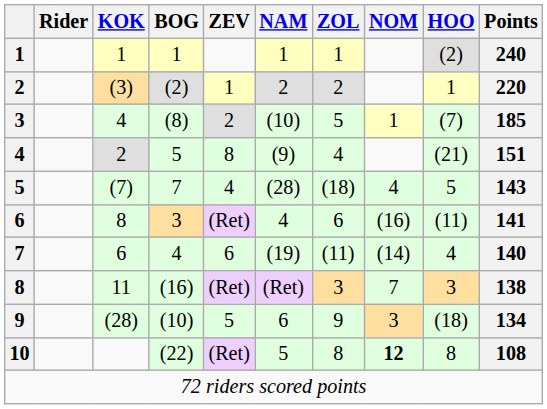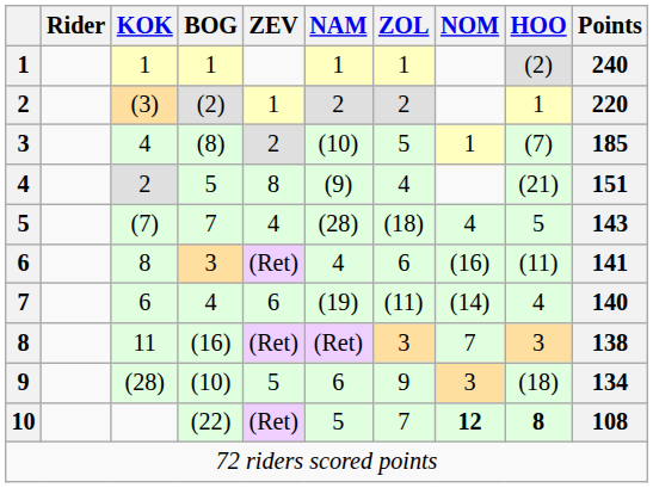10 | ZOL: 8 -> 7
10 | HOO: normal -> bold
